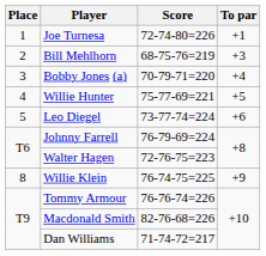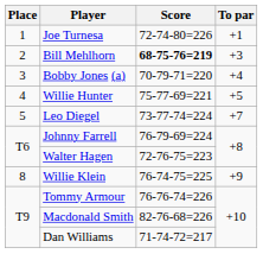Bill Mehlhorn | Score: normal -> bold
Leo Diegel | To par: +6 -> +7
